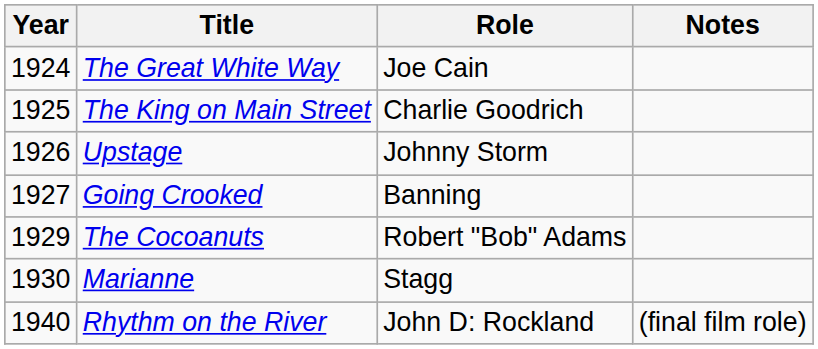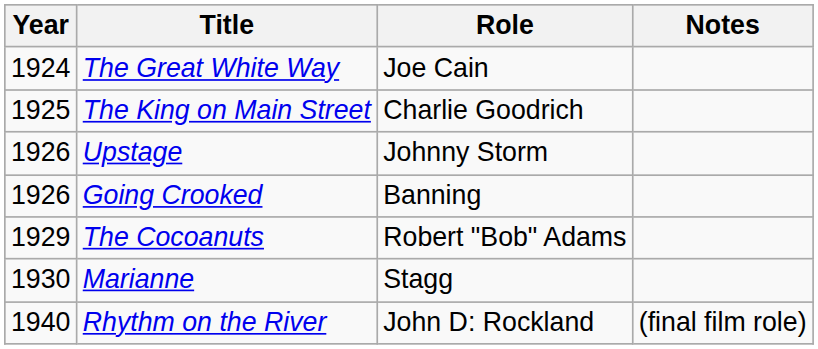Going Crooked | Year: 1927 -> 1926
